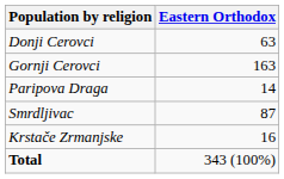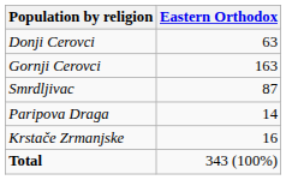rows swapped: Paripova Draga <-> Smrdljivac
